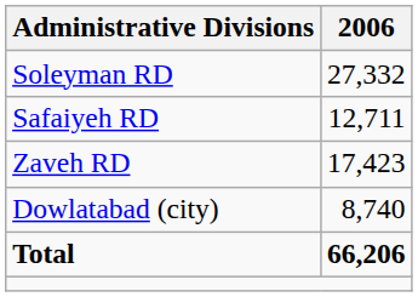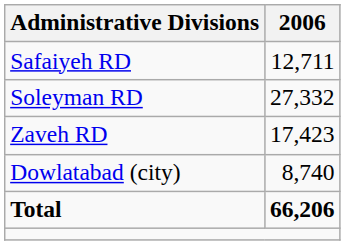rows swapped: Safaiyeh RD <-> Soleyman RD
